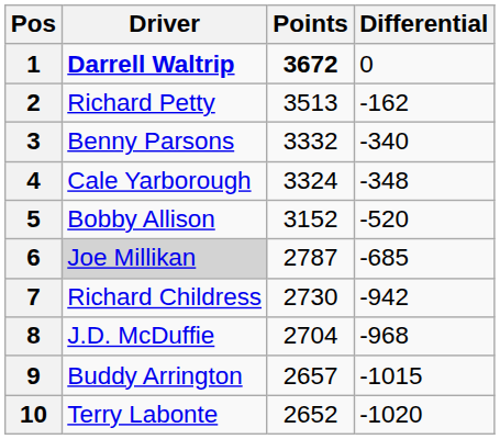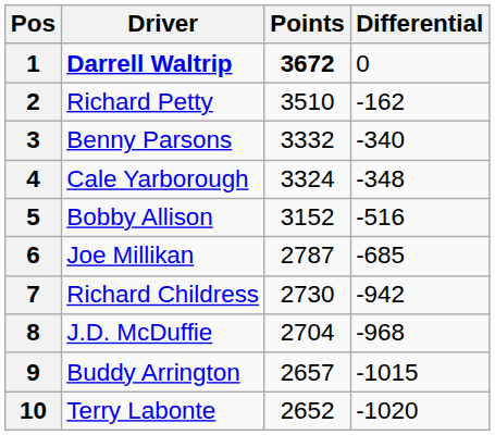2 | Points: 3513 -> 3510
5 | Differential: -520 -> -516
6 | Driver: lightgrey background -> no background
